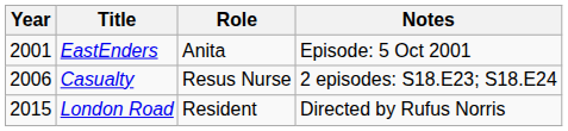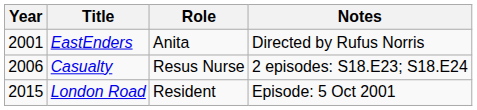EastEnders | Notes: Episode: 5 Oct 2001 -> Directed by Rufus Norris
London Road | Notes: Directed by Rufus Norris -> Episode: 5 Oct 2001
